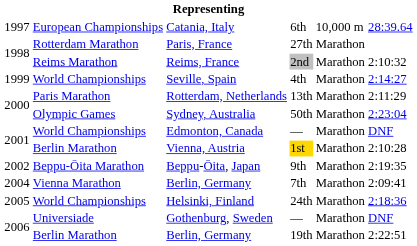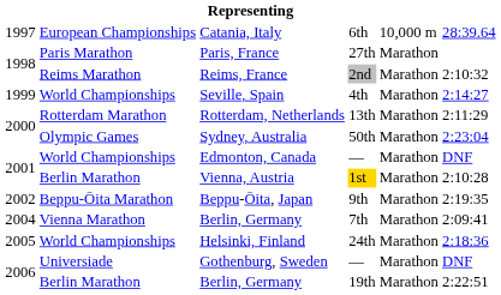Paris, France | column 2: Rotterdam Marathon -> Paris Marathon
Rotterdam, Netherlands | column 2: Paris Marathon -> Rotterdam Marathon
